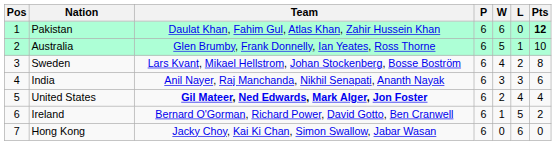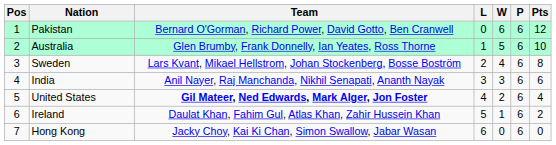columns swapped: P <-> L
Pakistan | Team: Daulat Khan, Fahim Gul, Atlas Khan, Zahir Hussein Khan -> Bernard O'Gorman, Richard Power, David Gotto, Ben Cranwell
Pakistan | Pts: bold -> normal
Ireland | Team: Bernard O'Gorman, Richard Power, David Gotto, Ben Cranwell -> Daulat Khan, Fahim Gul, Atlas Khan, Zahir Hussein Khan
